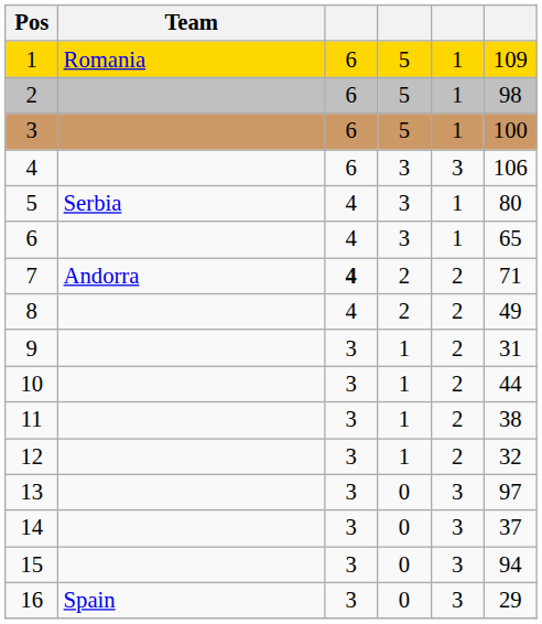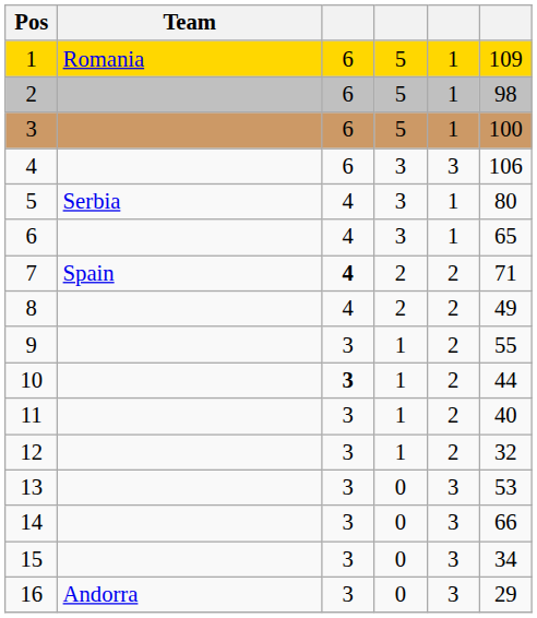7 | Team: Andorra -> Spain
9 | column 6: 31 -> 55
10 | column 3: normal -> bold
11 | column 6: 38 -> 40
13 | column 6: 97 -> 53
14 | column 6: 37 -> 66
15 | column 6: 94 -> 34
16 | Team: Spain -> Andorra
